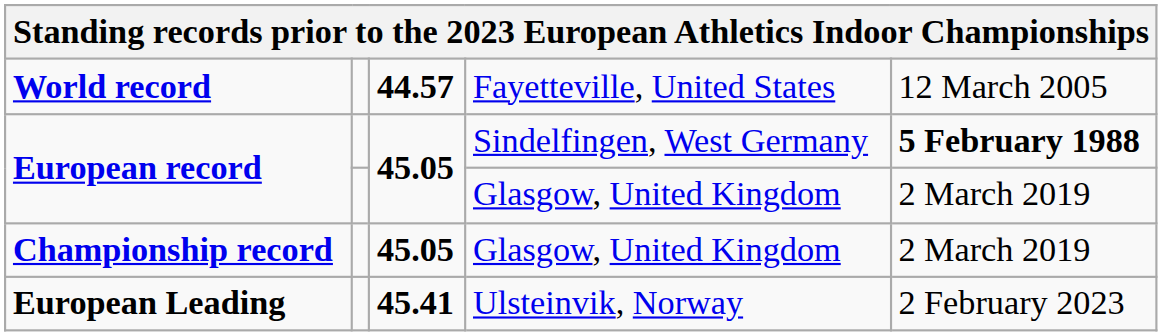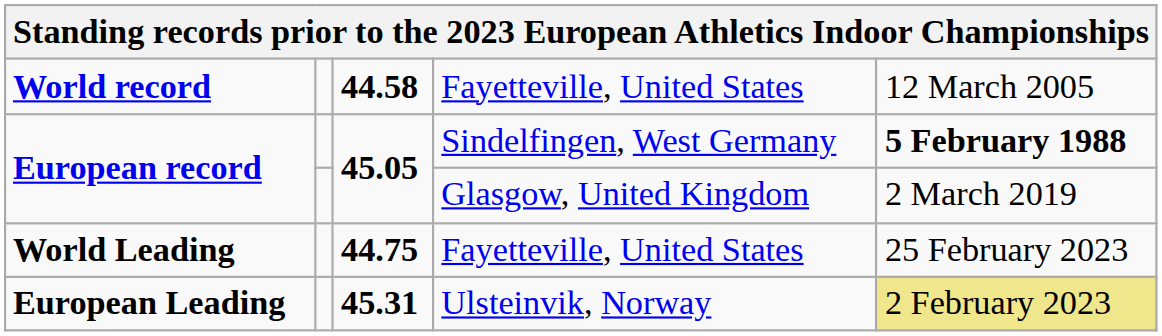World record | column 3: 44.57 -> 44.58
- row: Championship record | 45.05 | Glasgow, United Kingdom | 2 March 2019
+ row: World Leading | 44.75 | Fayetteville, United States | 25 February 2023
European Leading | column 3: 45.41 -> 45.31
European Leading | column 5: no background -> khaki background
